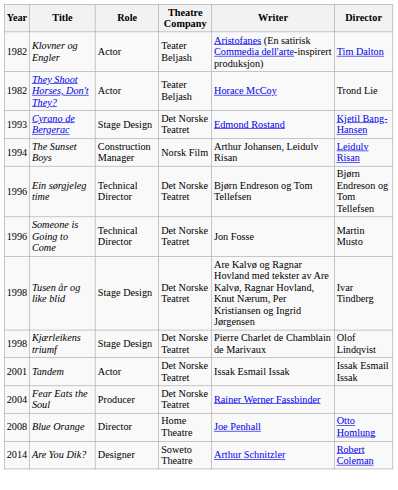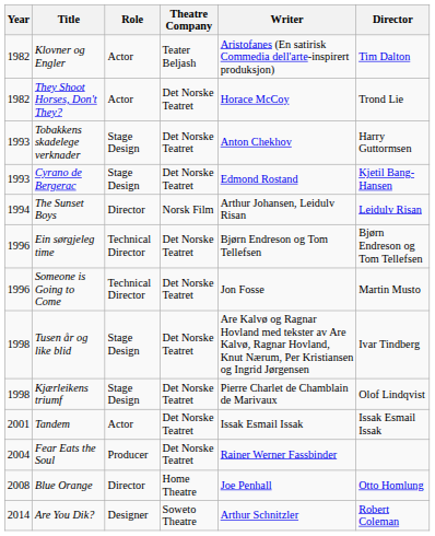They Shoot Horses, Don't They? | Theatre Company: Teater Beljash -> Det Norske Teatret
+ row: 1993 | Tobakkens skadelege verknader | Stage Design | Det Norske Teatret | Anton Chekhov | Harry Guttormsen
The Sunset Boys | Role: Construction Manager -> Director
